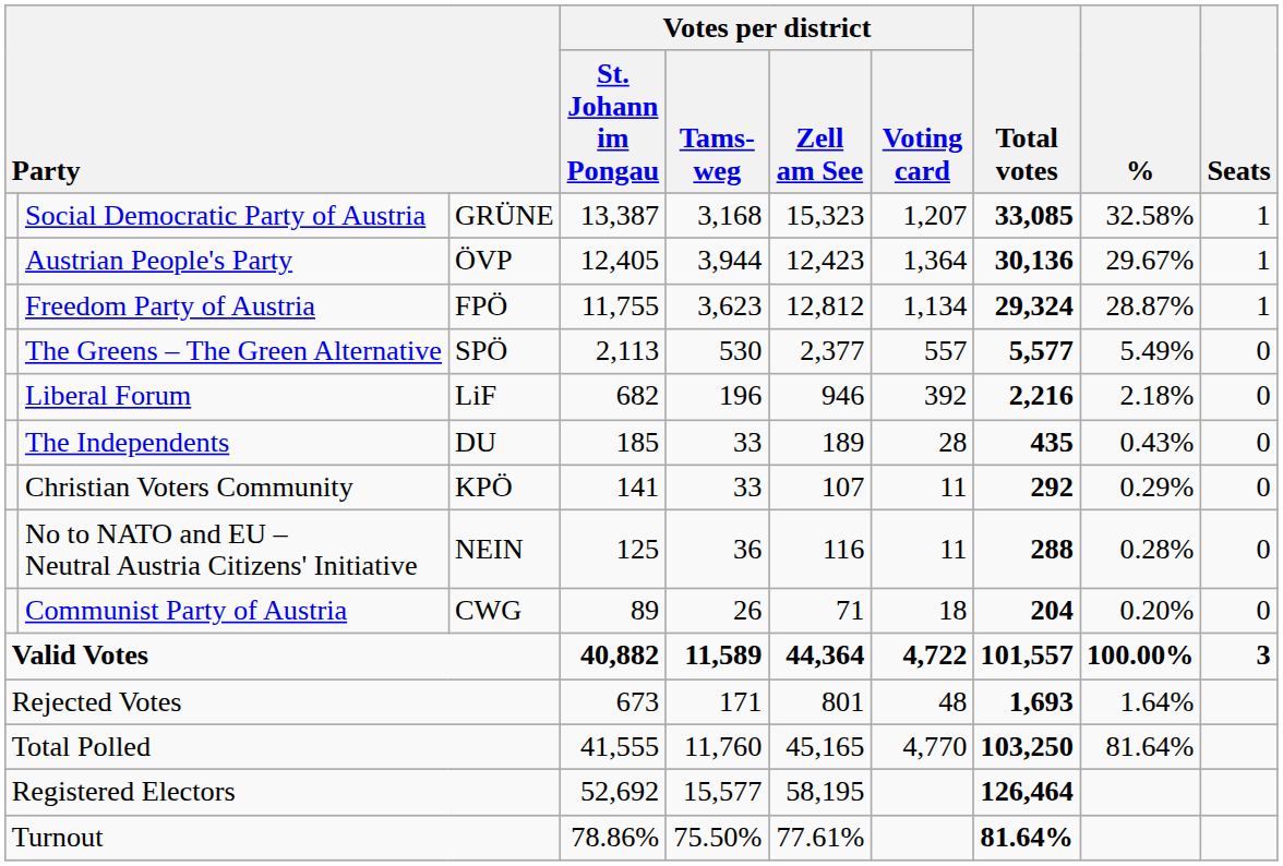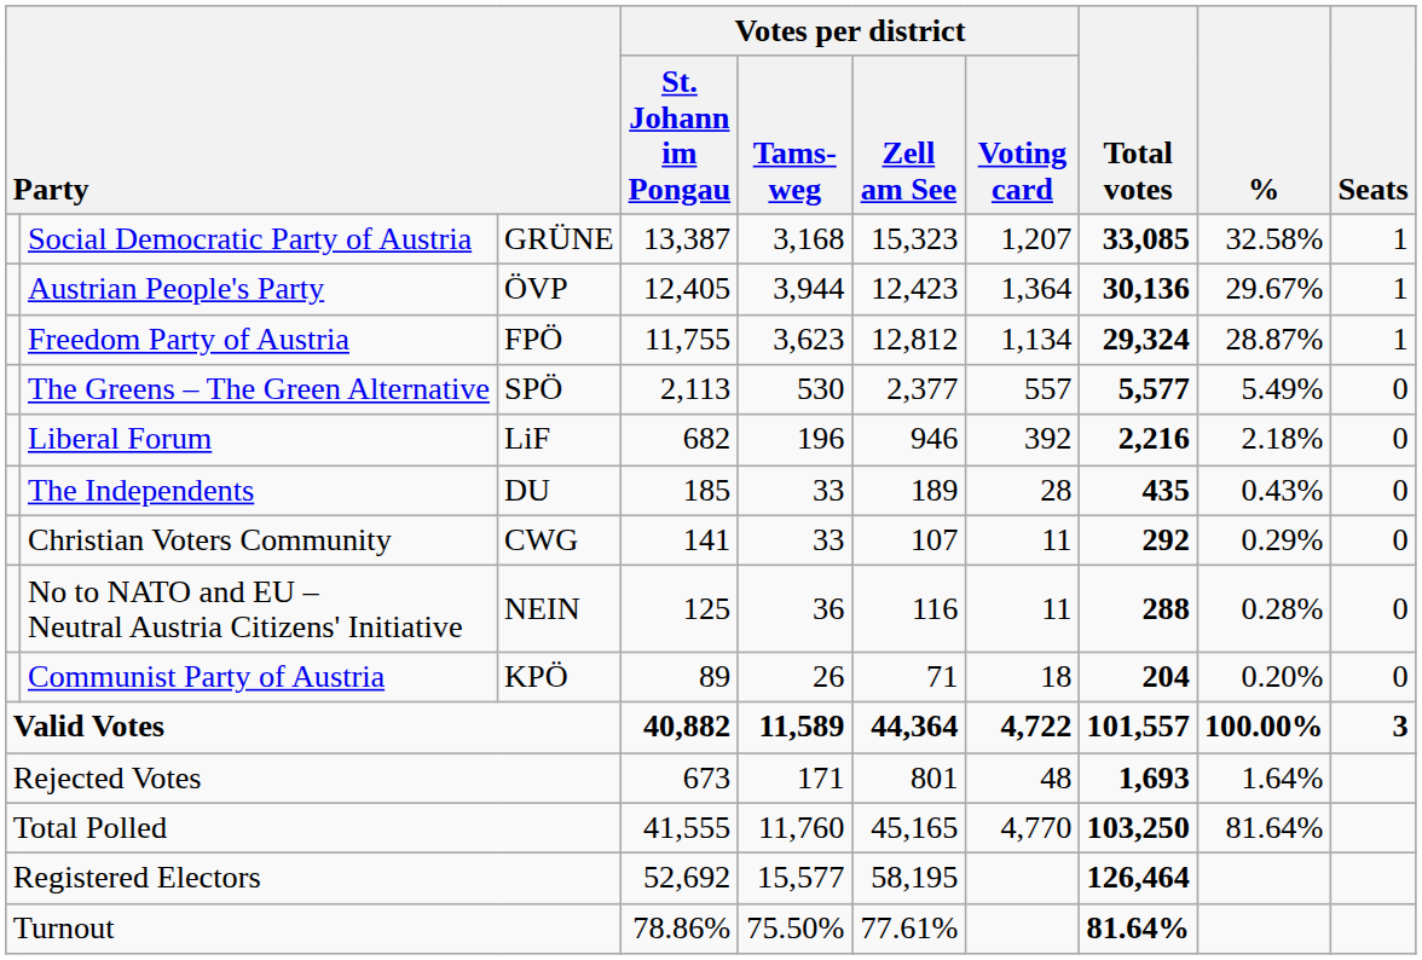Christian Voters Community | column 3: KPÖ -> CWG
Communist Party of Austria | column 3: CWG -> KPÖ
